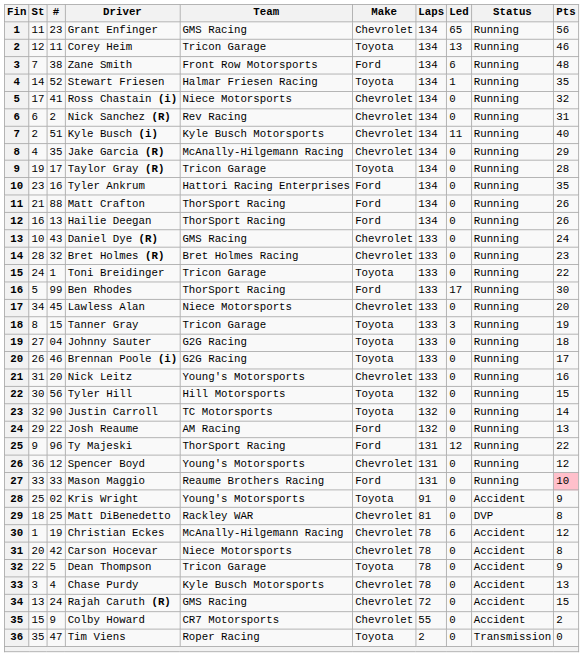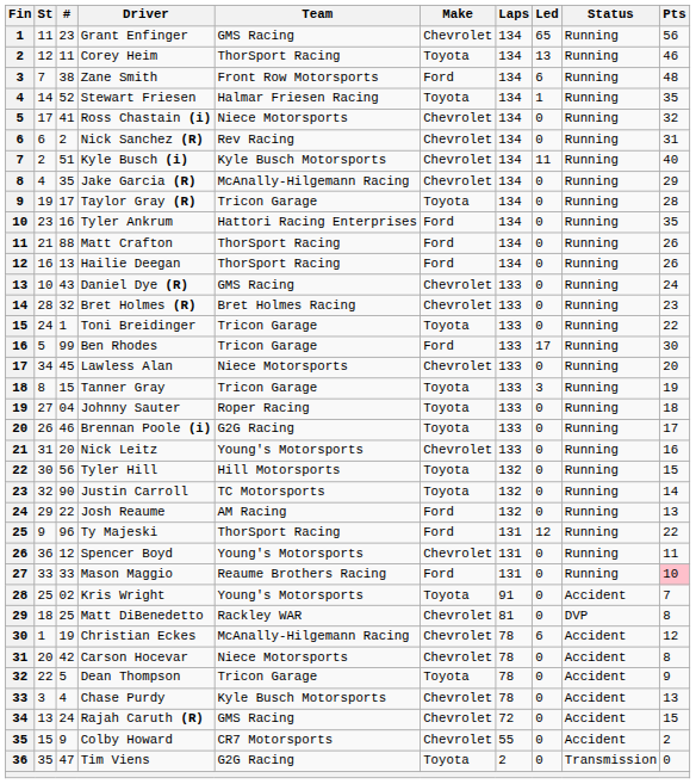Corey Heim | Team: Tricon Garage -> ThorSport Racing
Ben Rhodes | Team: ThorSport Racing -> Tricon Garage
Johnny Sauter | Team: G2G Racing -> Roper Racing
Spencer Boyd | Pts: 12 -> 11
Kris Wright | Pts: 9 -> 7
Tim Viens | Team: Roper Racing -> G2G Racing
